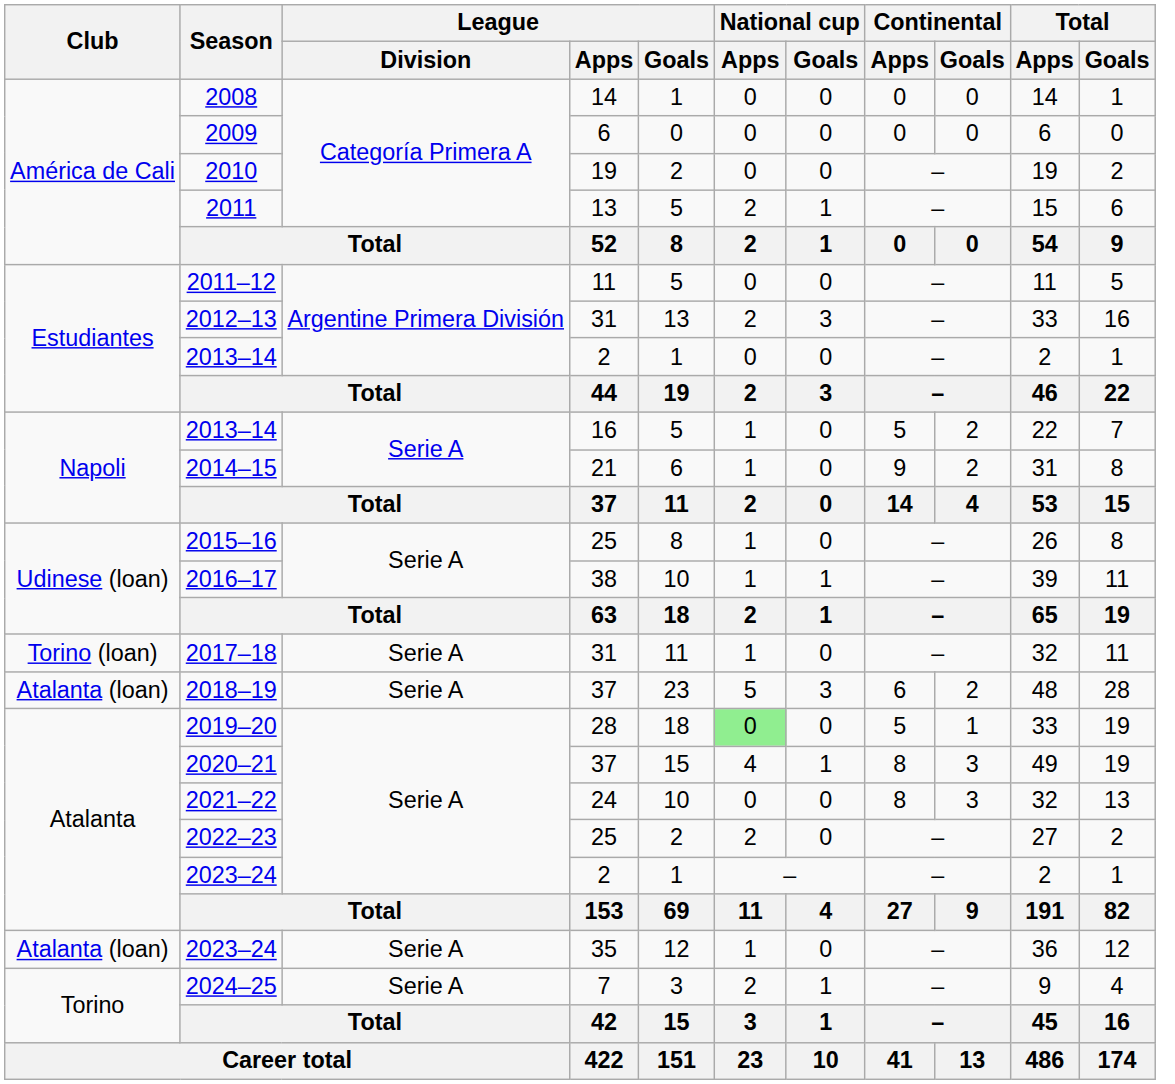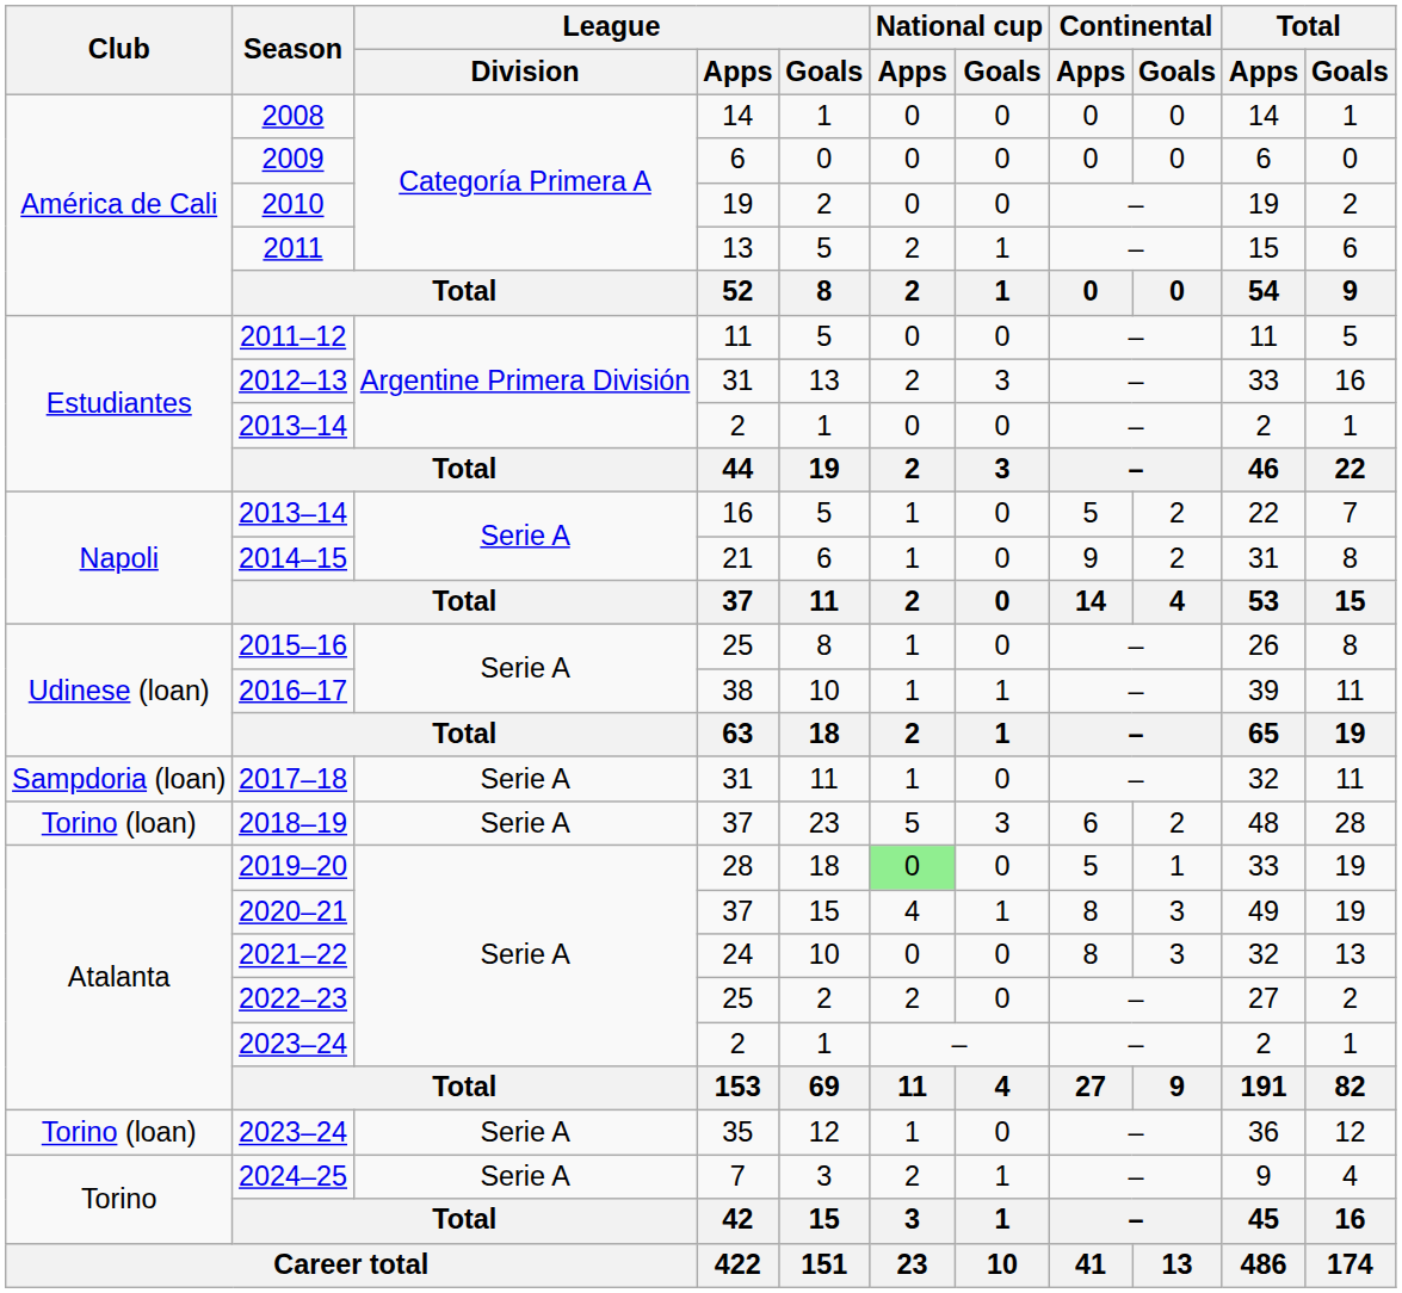2017–18 | Club: Torino (loan) -> Sampdoria (loan)
2018–19 | Club: Atalanta (loan) -> Torino (loan)
2023–24 / 35 | Club: Atalanta (loan) -> Torino (loan)
